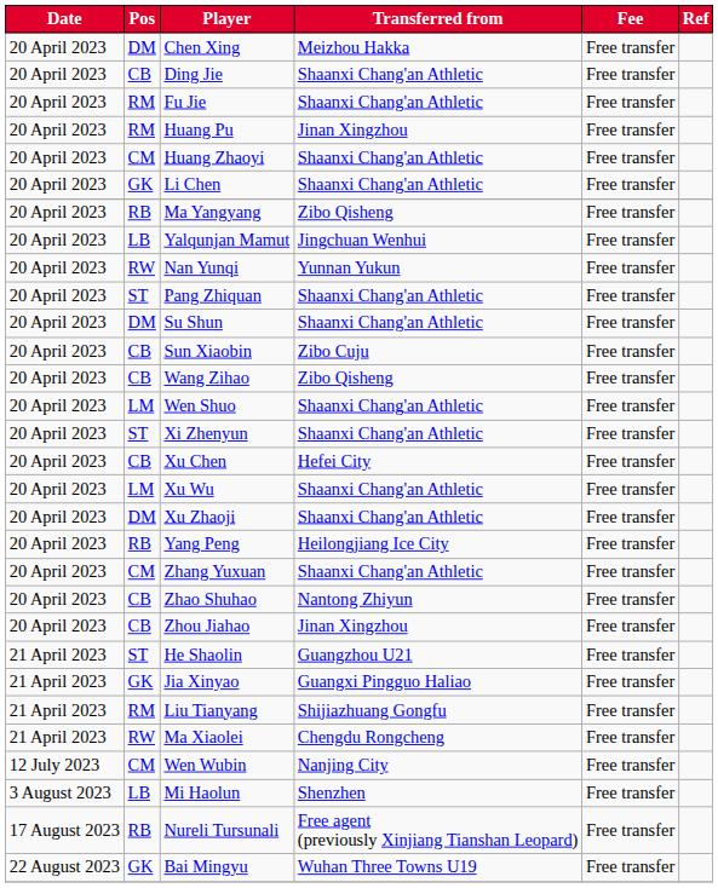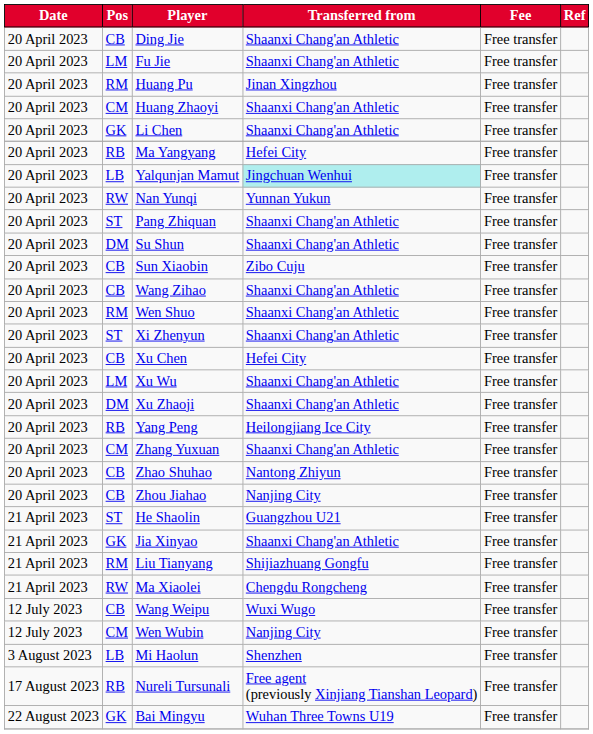- row: 20 April 2023 | DM | Chen Xing | Meizhou Hakka | Free transfer
Fu Jie | Pos: RM -> LM
Ma Yangyang | Transferred from: Zibo Qisheng -> Hefei City
Yalqunjan Mamut | Transferred from: no background -> paleturquoise background
Wang Zihao | Transferred from: Zibo Qisheng -> Shaanxi Chang'an Athletic
Wen Shuo | Pos: LM -> RM
Zhou Jiahao | Transferred from: Jinan Xingzhou -> Nanjing City
Jia Xinyao | Transferred from: Guangxi Pingguo Haliao -> Shaanxi Chang'an Athletic
+ row: 12 July 2023 | CB | Wang Weipu | Wuxi Wugo | Free transfer
